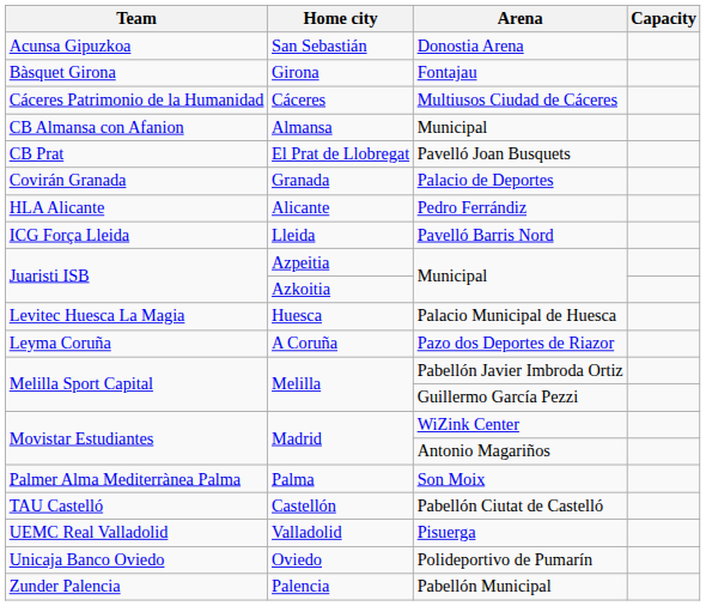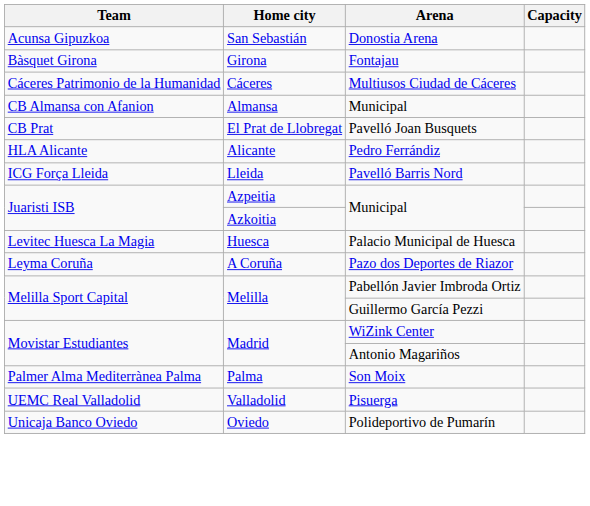- row: Covirán Granada | Granada | Palacio de Deportes
- row: TAU Castelló | Castellón | Pabellón Ciutat de Castelló
- row: Zunder Palencia | Palencia | Pabellón Municipal
